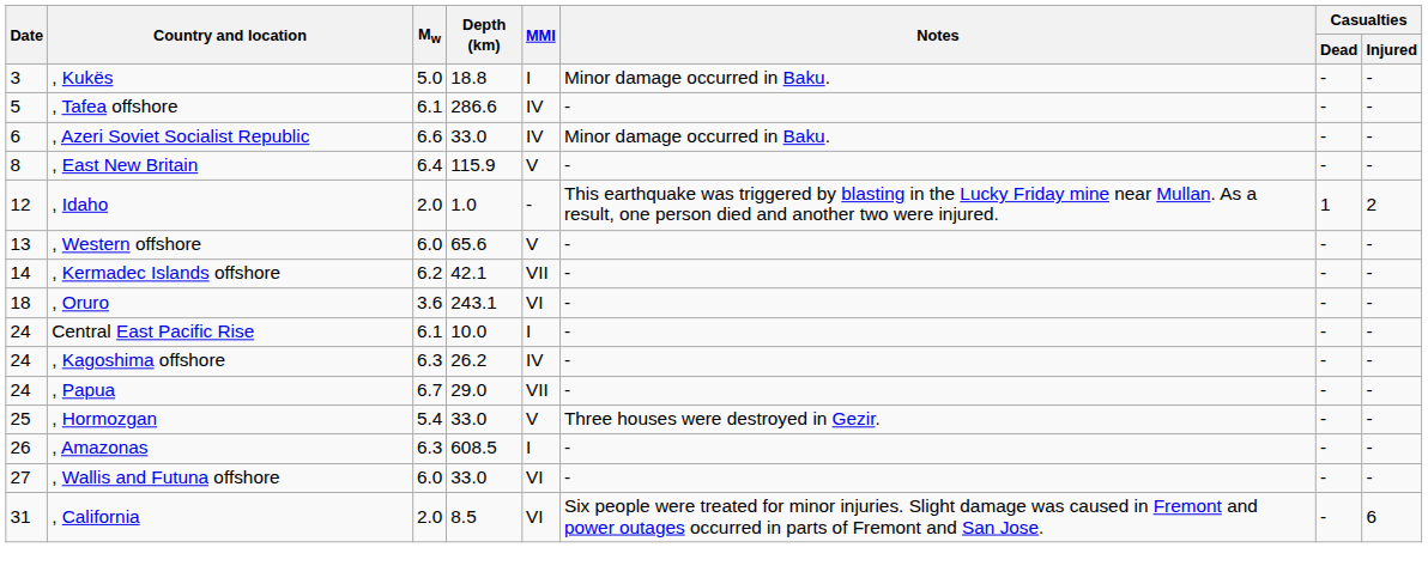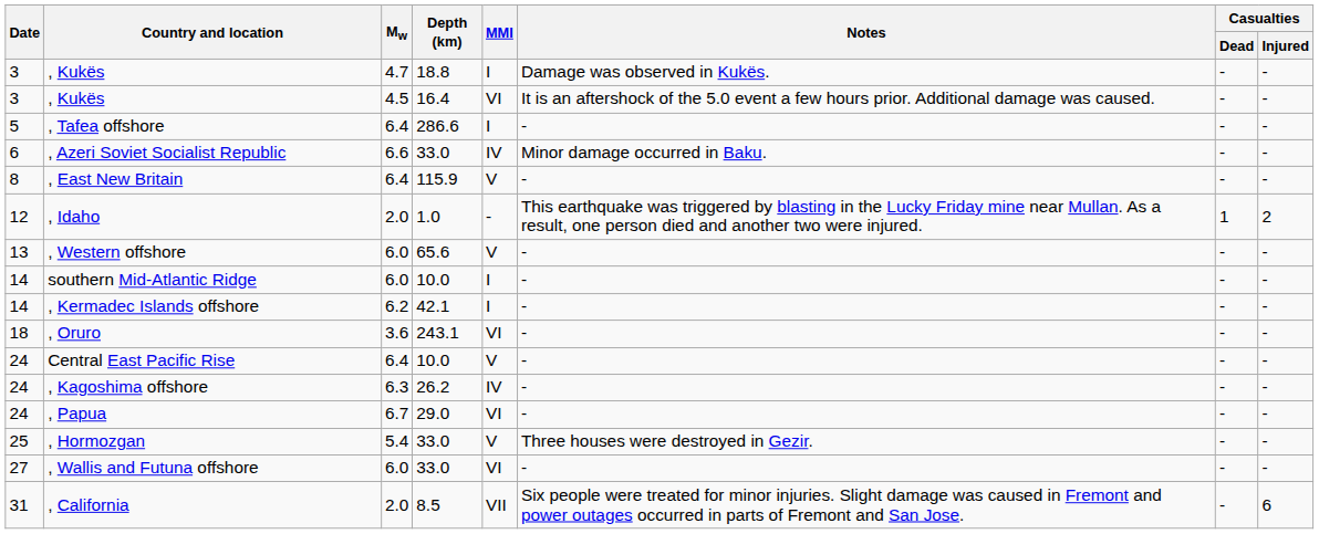, Kukës / 18.8 | Mw: 5.0 -> 4.7
, Kukës / 18.8 | Notes: Minor damage occurred in Baku. -> Damage was observed in Kukës.
+ row: 3 | , Kukës | 4.5 | 16.4 | VI | It is an aftershock of the 5.0 event a few hours prior. Additional damage was caused. | - | -
, Tafea offshore | Mw: 6.1 -> 6.4
, Tafea offshore | MMI: IV -> I
+ row: 14 | southern Mid-Atlantic Ridge | 6.0 | 10.0 | I | - | - | -
, Kermadec Islands offshore | MMI: VII -> I
Central East Pacific Rise | Mw: 6.1 -> 6.4
Central East Pacific Rise | MMI: I -> V
, Papua | MMI: VII -> VI
- row: 26 | , Amazonas | 6.3 | 608.5 | I | - | - | -
, California | MMI: VI -> VII
